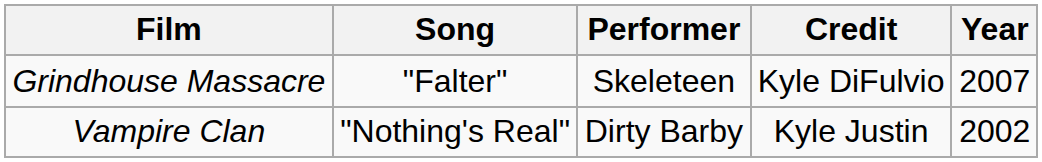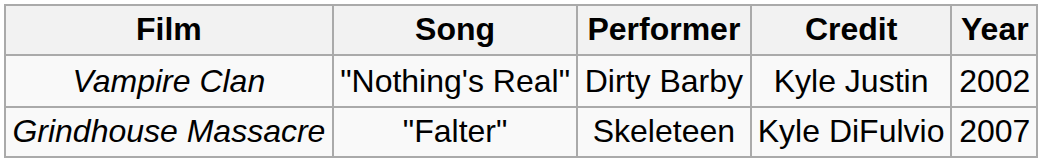rows swapped: Vampire Clan <-> Grindhouse Massacre
